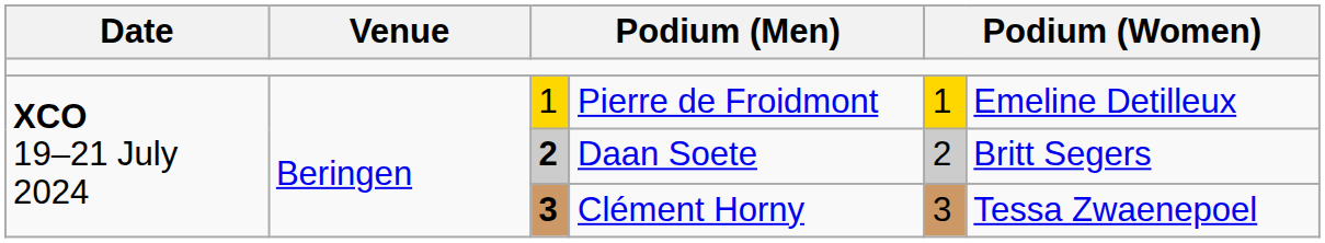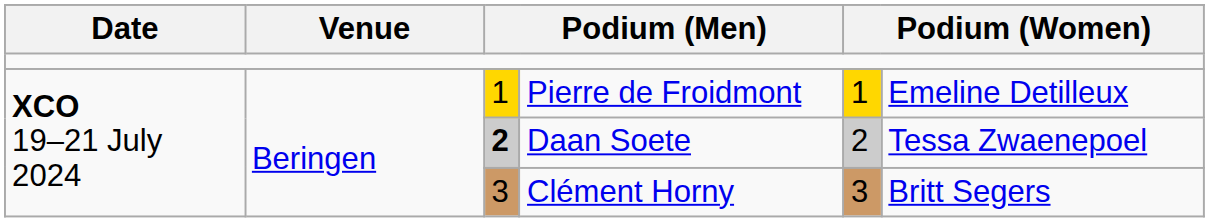Daan Soete | column 6: Britt Segers -> Tessa Zwaenepoel
Clément Horny | column 3: bold -> normal
Clément Horny | column 6: Tessa Zwaenepoel -> Britt Segers
